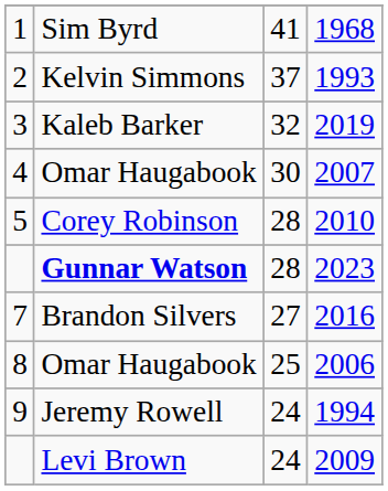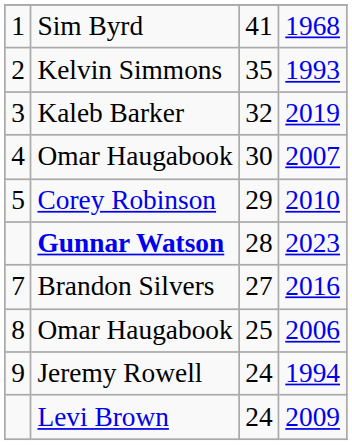Kelvin Simmons | column 3: 37 -> 35
Corey Robinson | column 3: 28 -> 29
